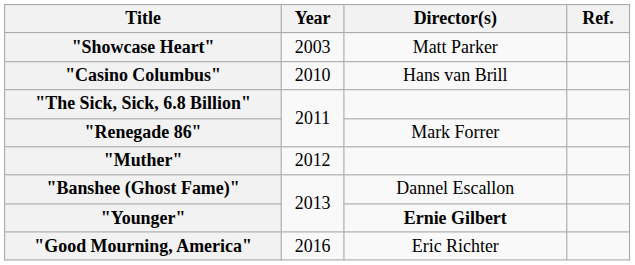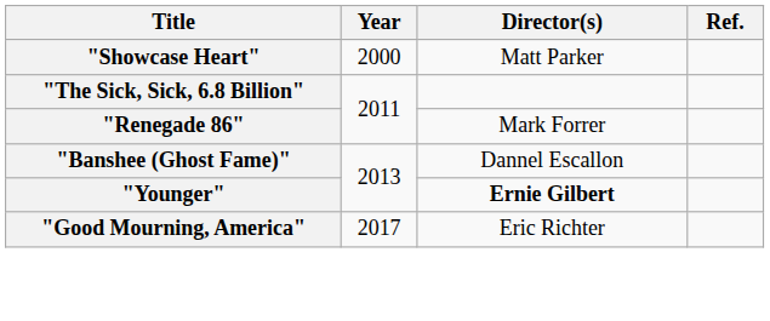"Showcase Heart" | Year: 2003 -> 2000
- row: "Casino Columbus" | 2010 | Hans van Brill
- row: "Muther" | 2012
"Good Mourning, America" | Year: 2016 -> 2017
